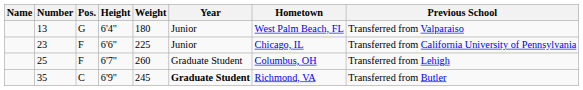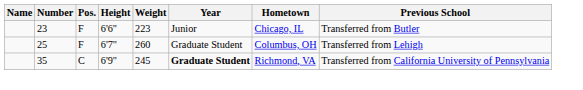- row: 13 | G | 6'4" | 180 | Junior | West Palm Beach, FL | Transferred from Valparaiso
23 | Weight: 225 -> 223
23 | Previous School: Transferred from California University of Pennsylvania -> Transferred from Butler
35 | Previous School: Transferred from Butler -> Transferred from California University of Pennsylvania
